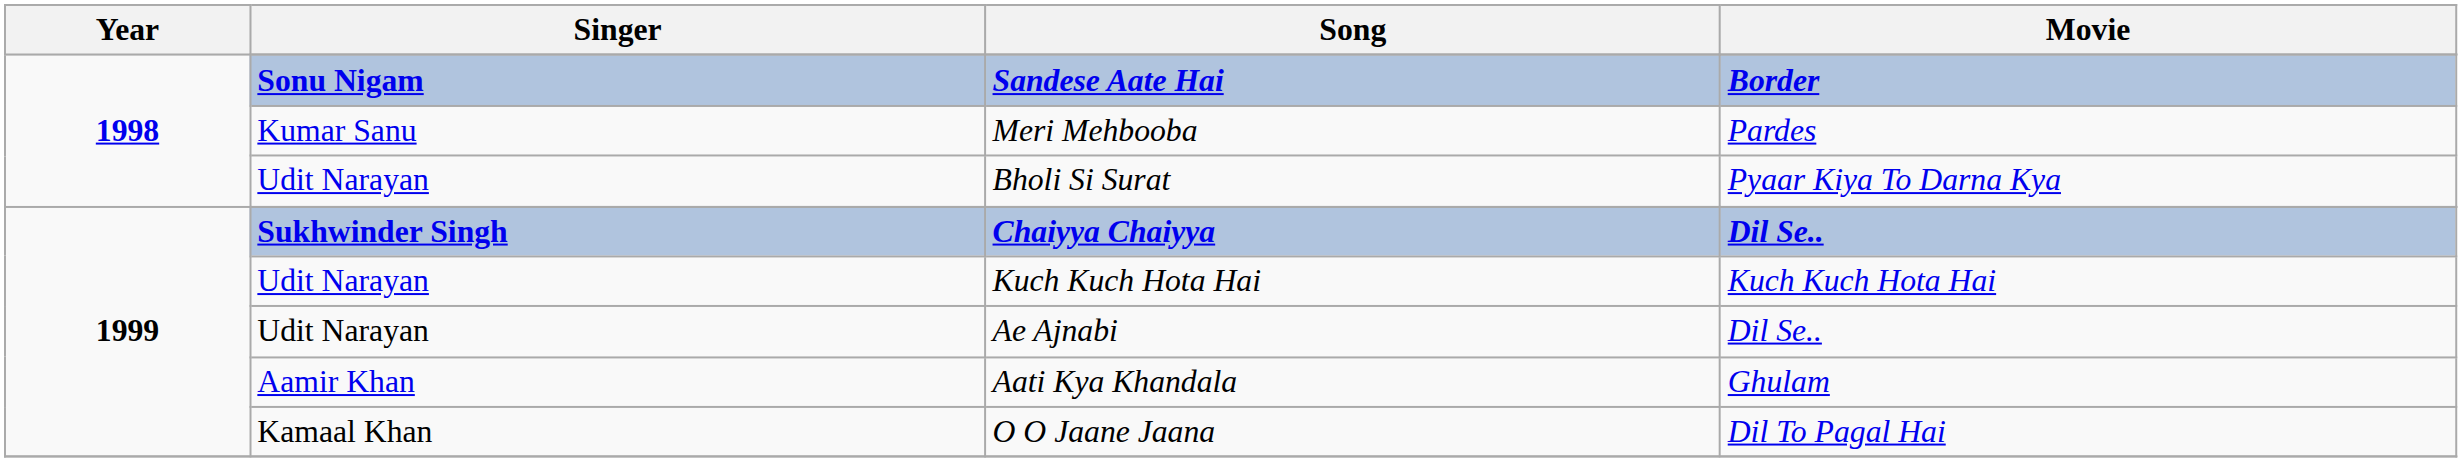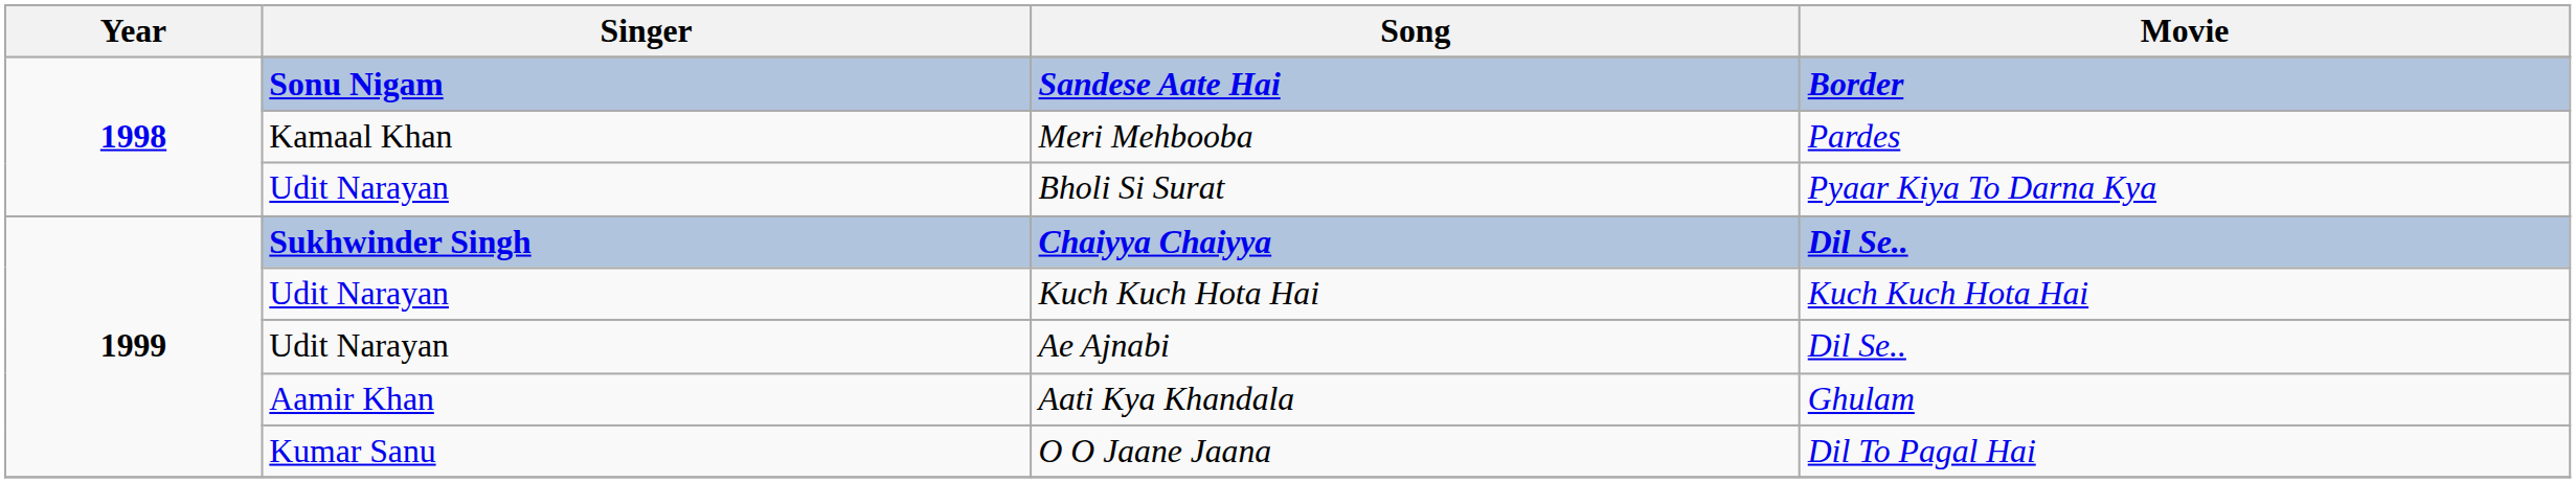Meri Mehbooba | Singer: Kumar Sanu -> Kamaal Khan
O O Jaane Jaana | Singer: Kamaal Khan -> Kumar Sanu
